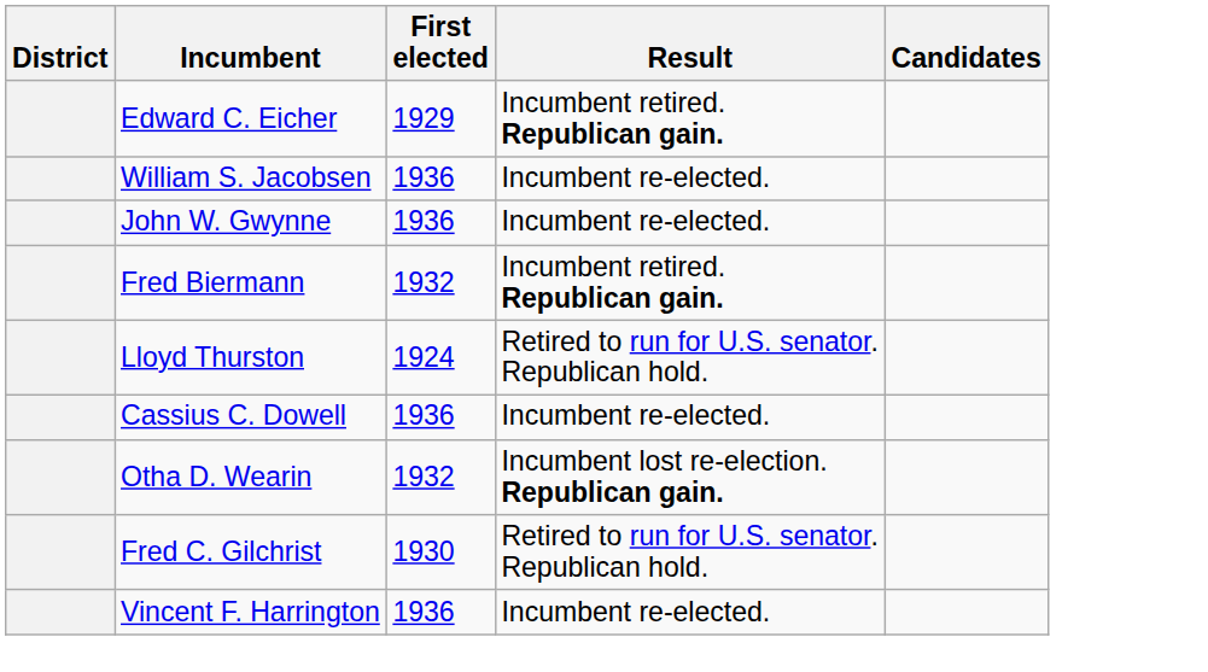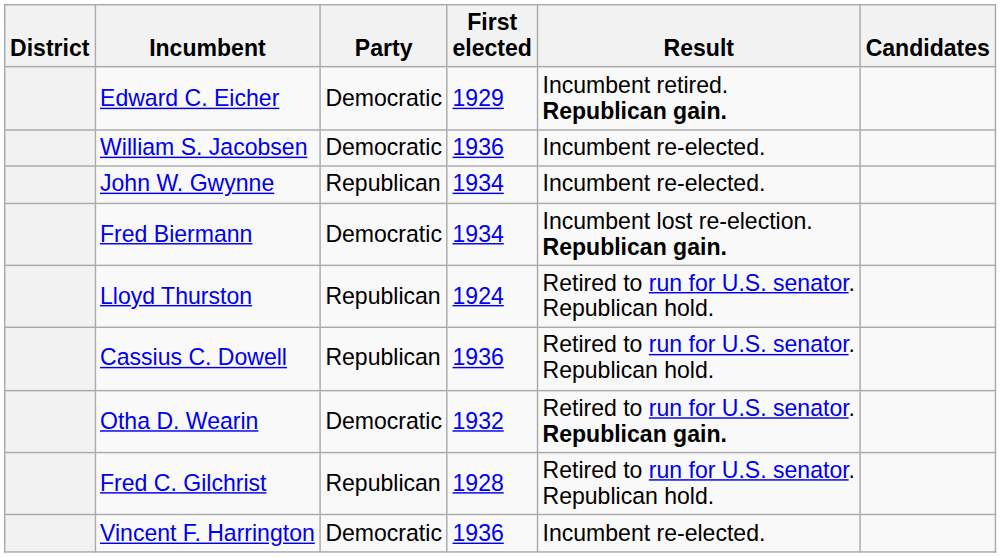+ column: Party | Democratic | Democratic | Republican | Democratic | Republican | Republican | Democratic | Republican | Democratic
John W. Gwynne | First elected: 1936 -> 1934
Fred Biermann | First elected: 1932 -> 1934
Fred Biermann | Result: Incumbent retired. Republican gain. -> Incumbent lost re-election. Republican gain.
Cassius C. Dowell | Result: Incumbent re-elected. -> Retired to run for U.S. senator. Republican hold.
Otha D. Wearin | Result: Incumbent lost re-election. Republican gain. -> Retired to run for U.S. senator. Republican gain.
Fred C. Gilchrist | First elected: 1930 -> 1928
